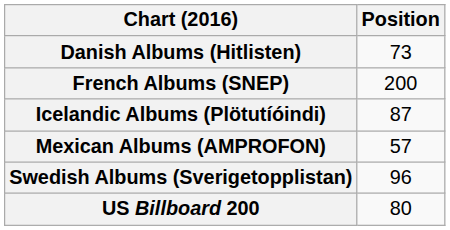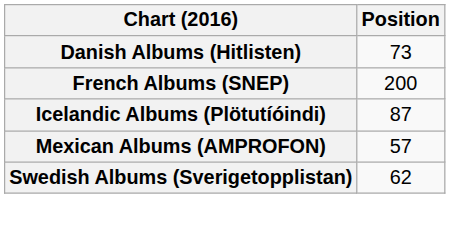Swedish Albums (Sverigetopplistan) | Position: 96 -> 62
- row: US Billboard 200 | 80
